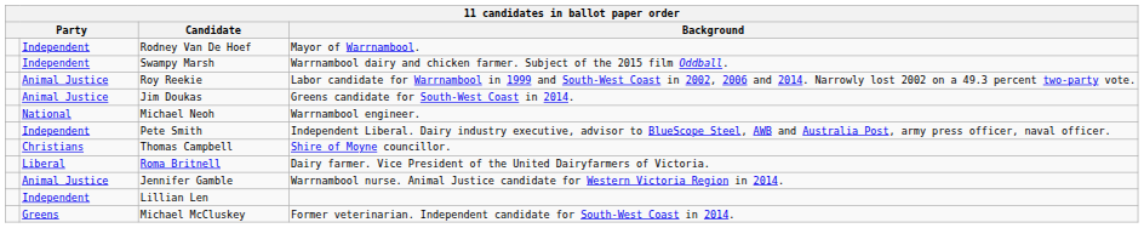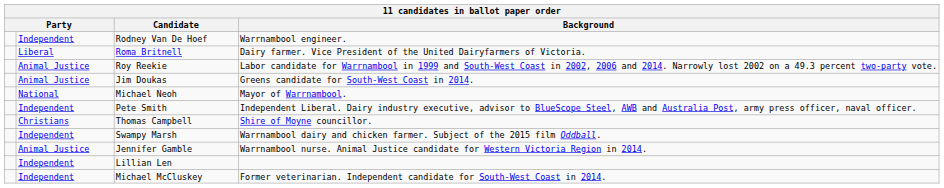Rodney Van De Hoef | Background: Mayor of Warrnambool. -> Warrnambool engineer.
rows swapped: Roma Britnell <-> Swampy Marsh
Michael Neoh | Background: Warrnambool engineer. -> Mayor of Warrnambool.
Michael McCluskey | column 2: Greens -> Independent
